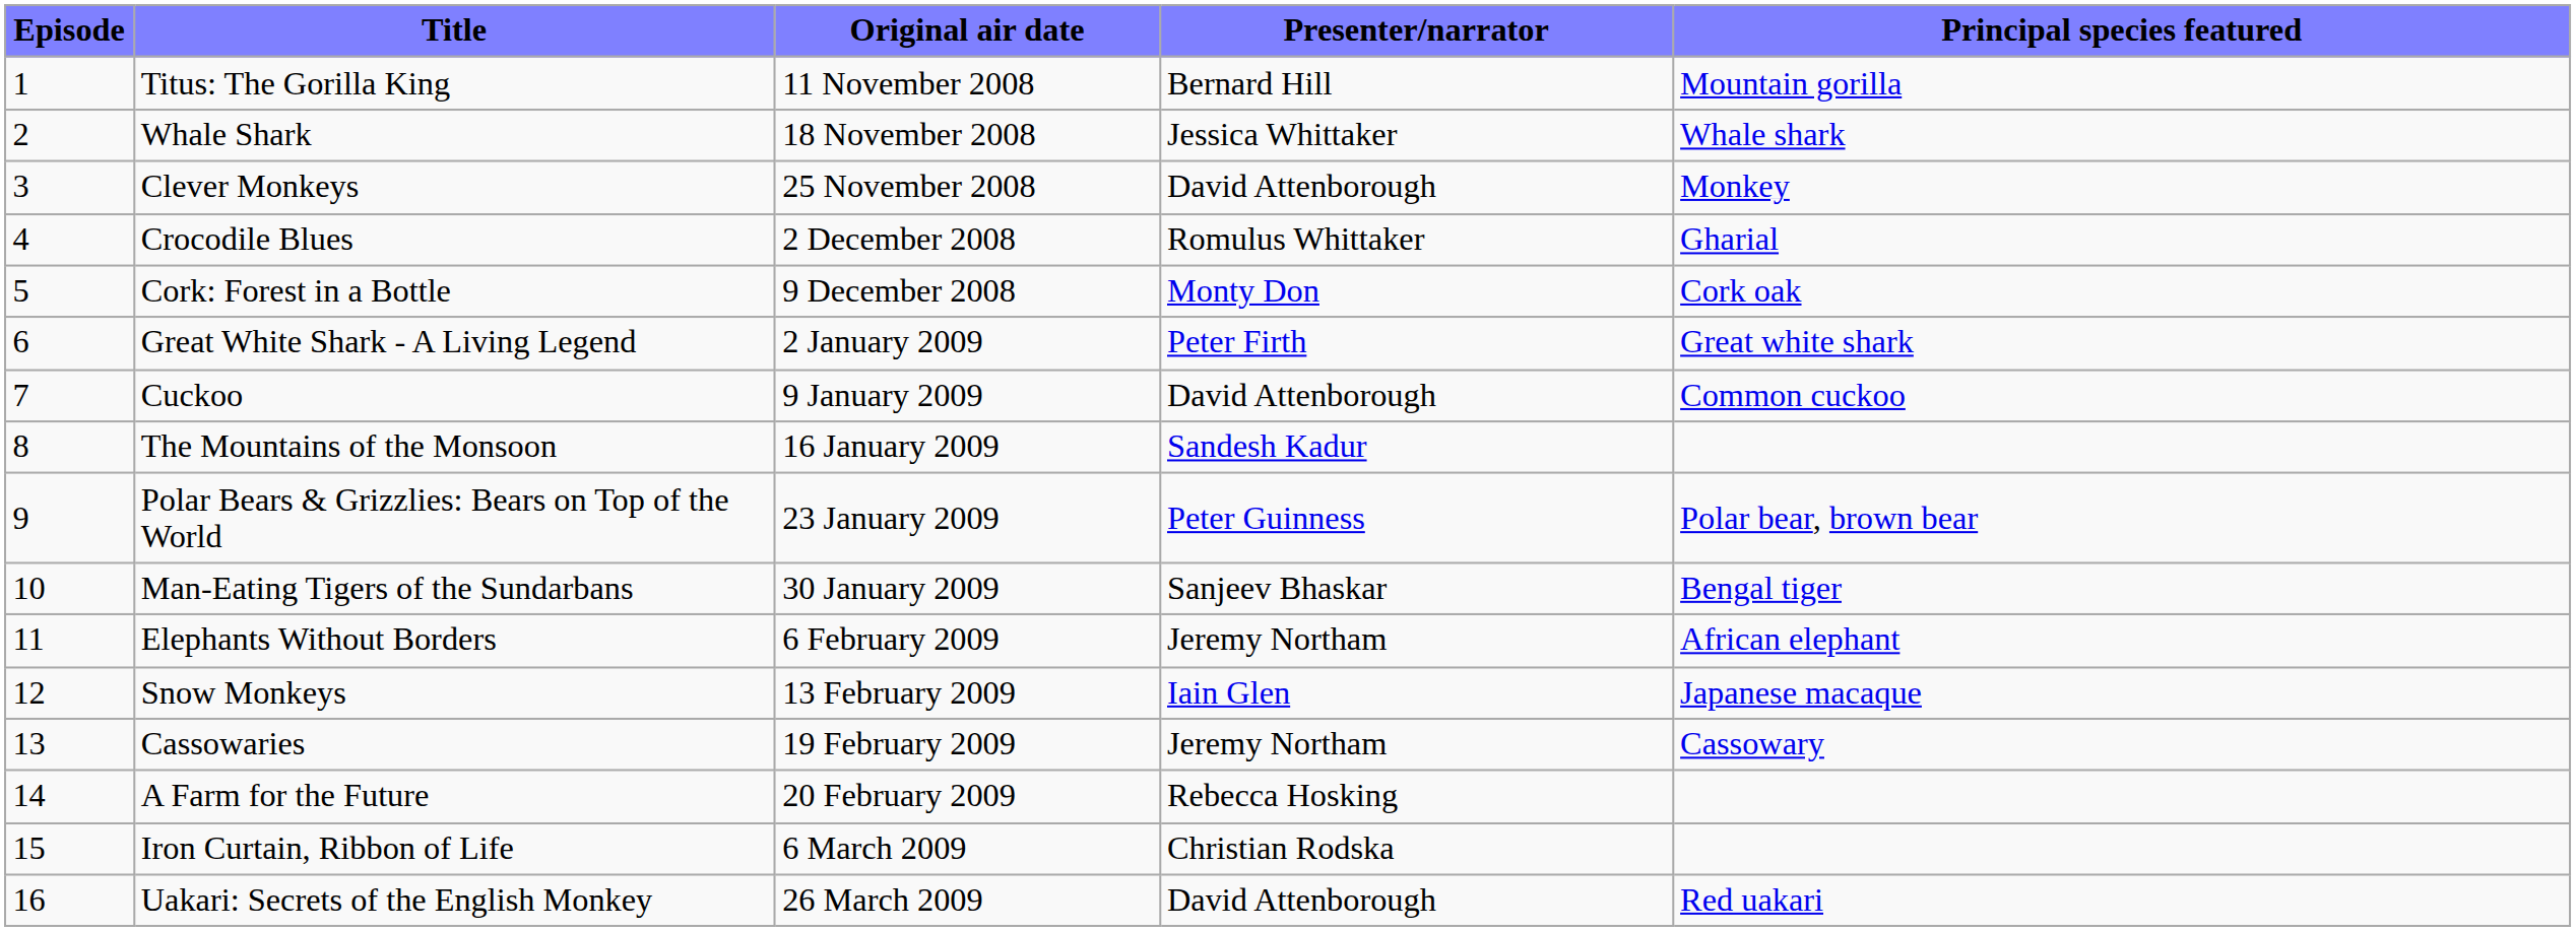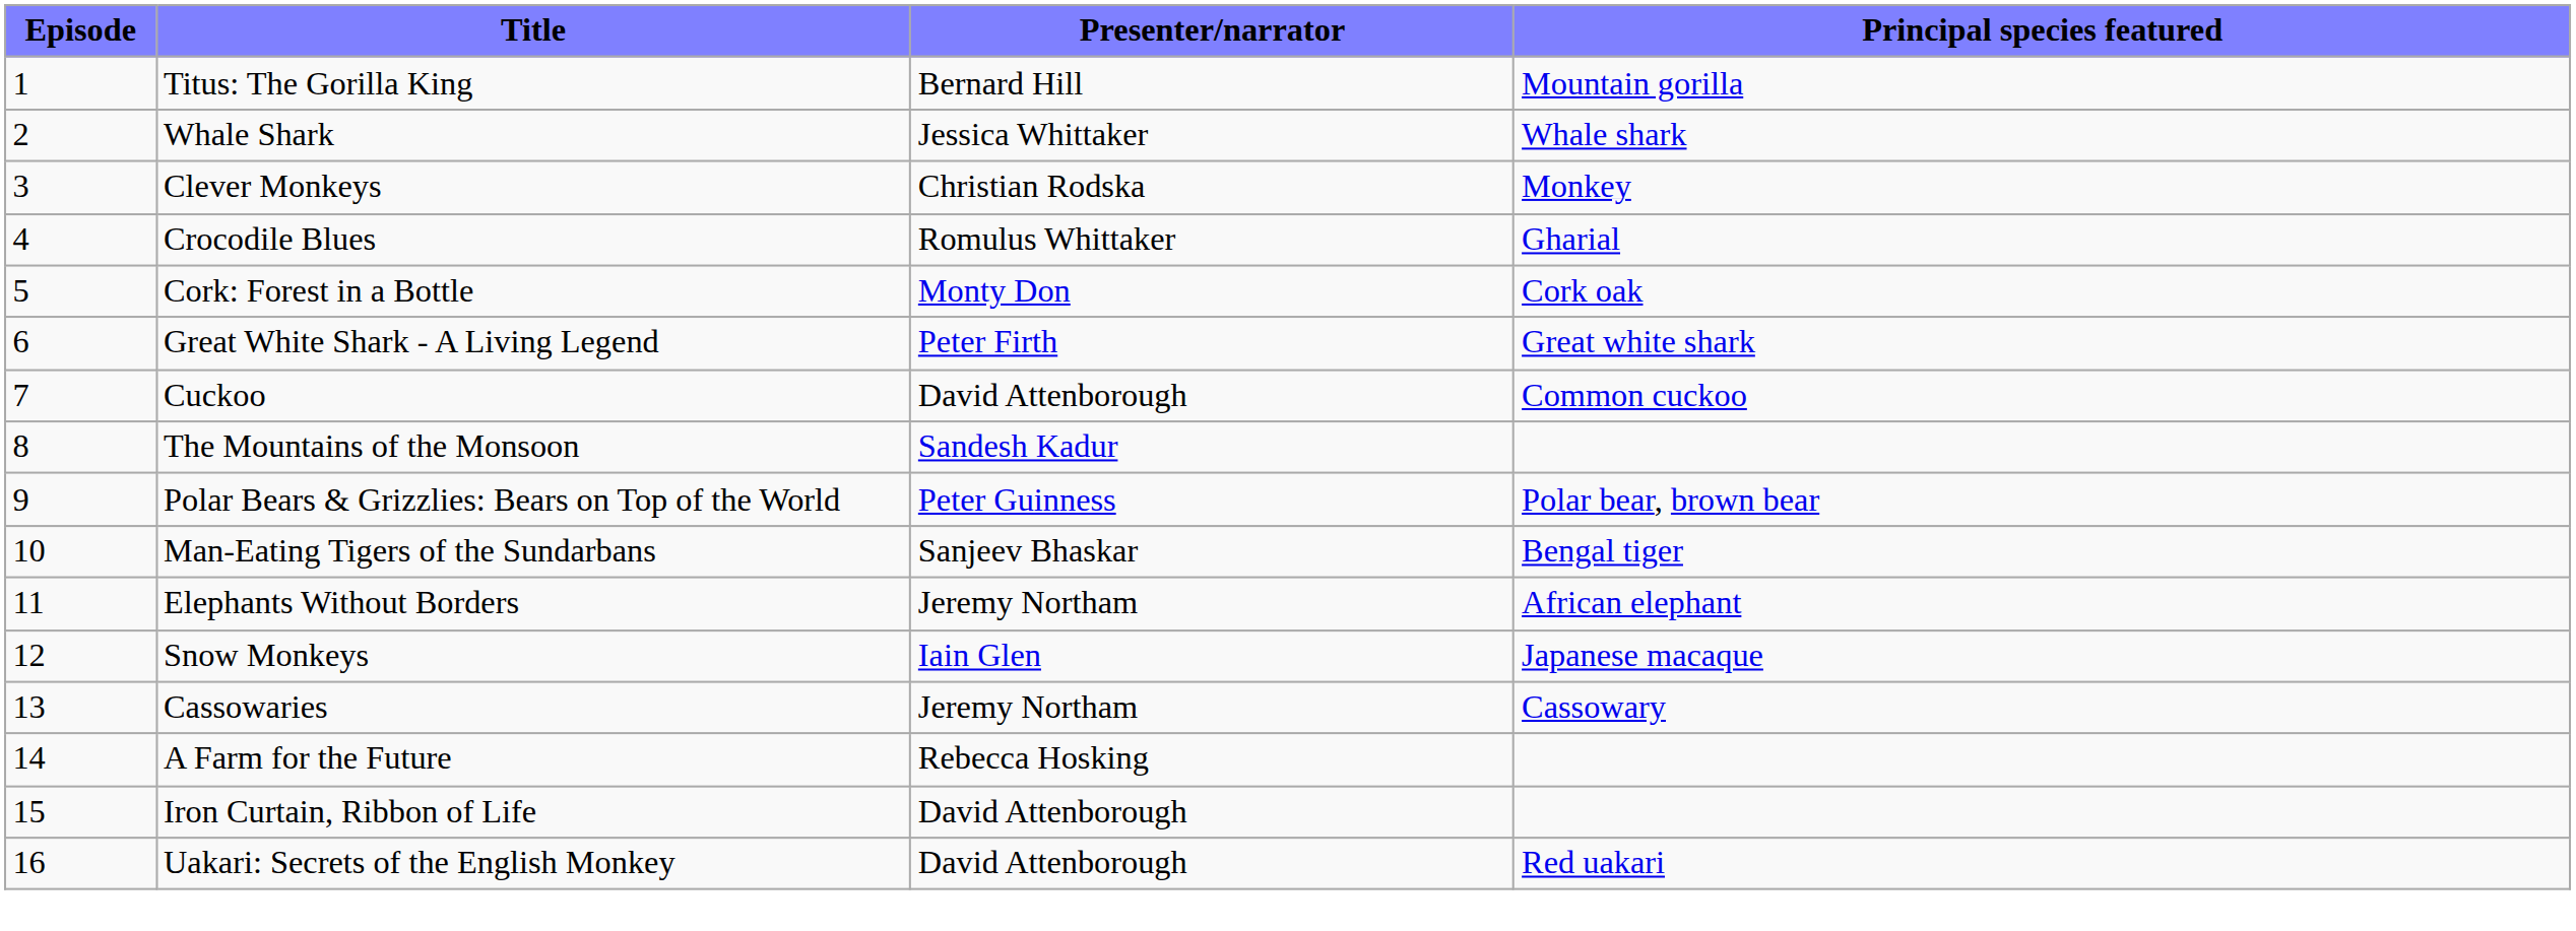- column: Original air date | 11 November 2008 | 18 November 2008 | 25 November 2008 | 2 December 2008 | 9 December 2008 | 2 January 2009 | 9 January 2009 | 16 January 2009 | 23 January 2009 | 30 January 2009 | 6 February 2009 | 13 February 2009 | 19 February 2009 | 20 February 2009 | 6 March 2009 | 26 March 2009
Clever Monkeys | Presenter/narrator: David Attenborough -> Christian Rodska
Iron Curtain, Ribbon of Life | Presenter/narrator: Christian Rodska -> David Attenborough
